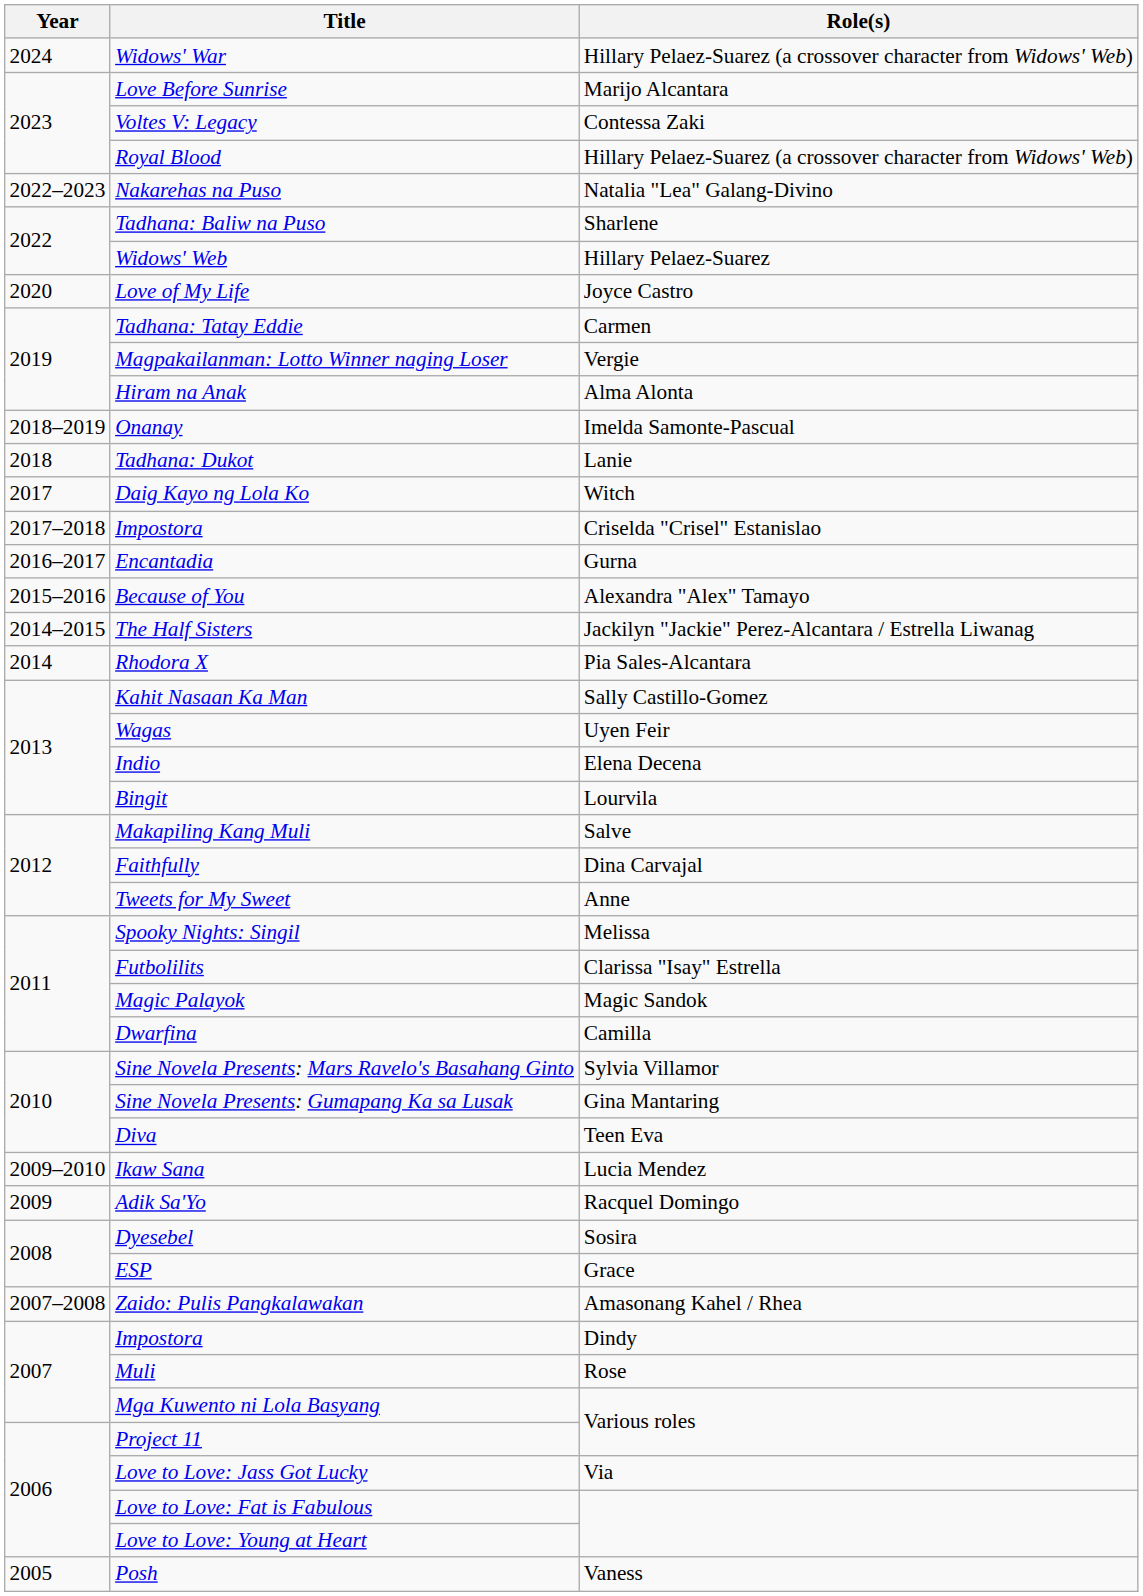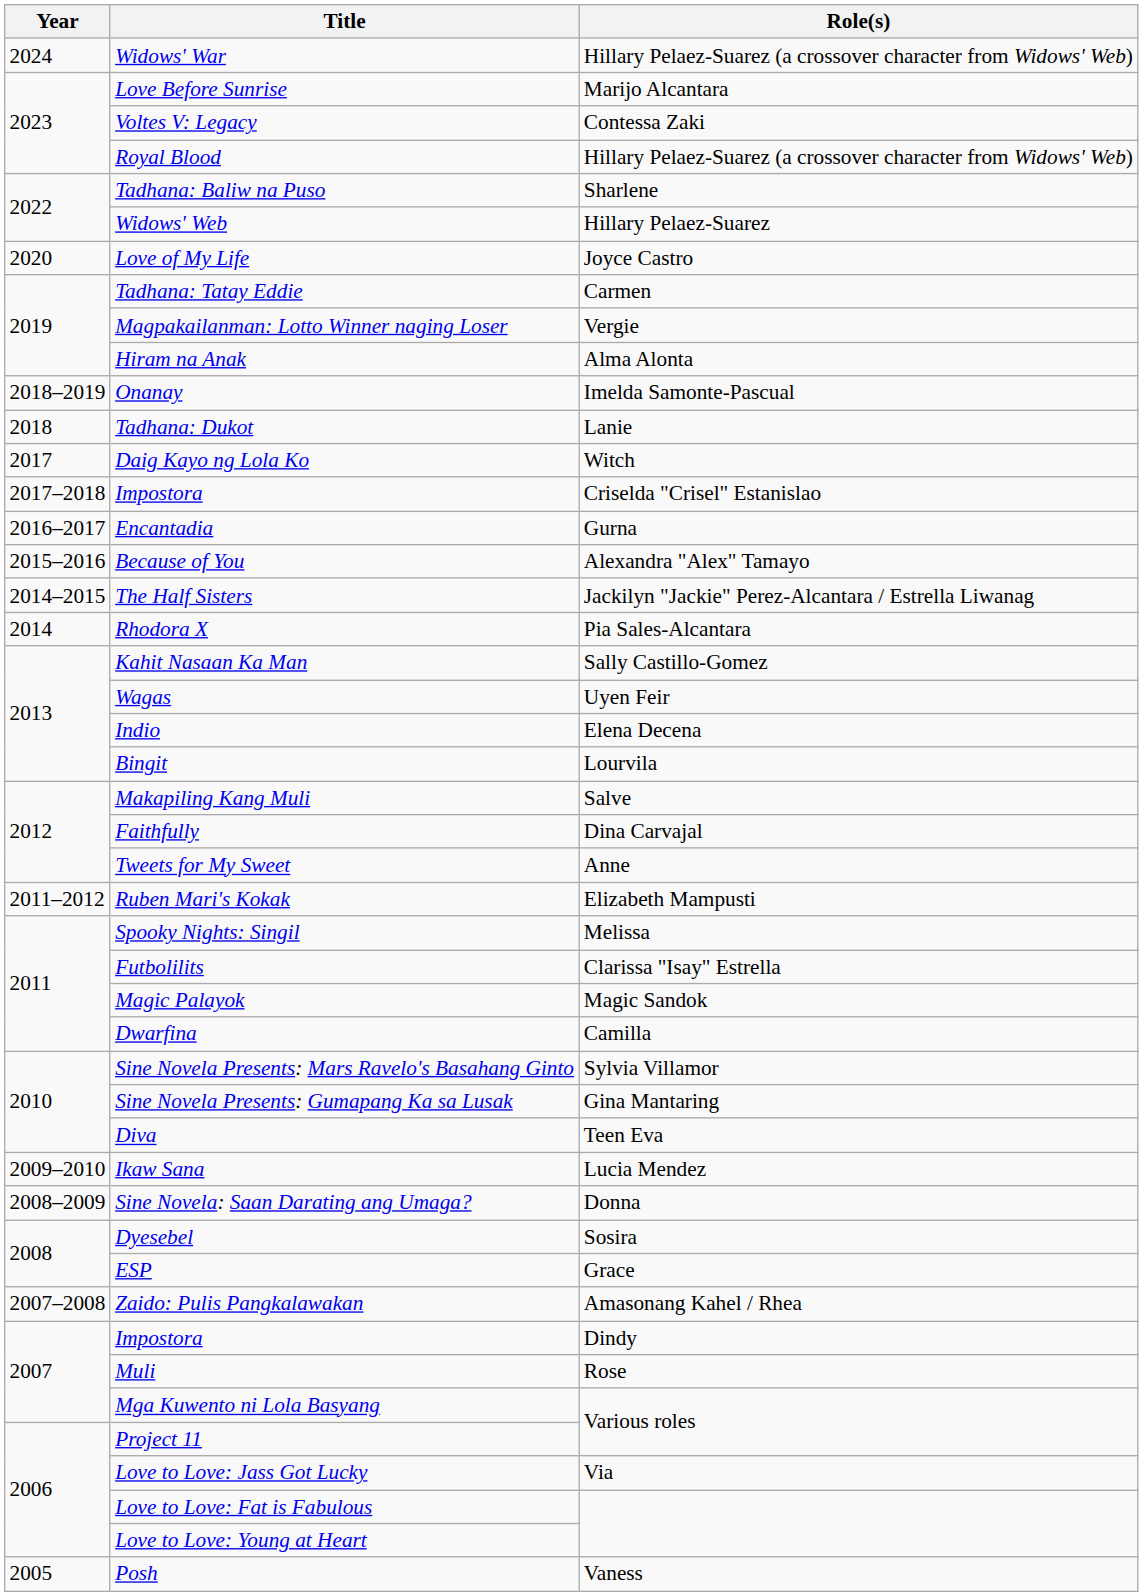- row: 2022–2023 | Nakarehas na Puso | Natalia "Lea" Galang-Divino
+ row: 2011–2012 | Ruben Mari's Kokak | Elizabeth Mampusti
- row: 2009 | Adik Sa'Yo | Racquel Domingo
+ row: 2008–2009 | Sine Novela: Saan Darating ang Umaga? | Donna
